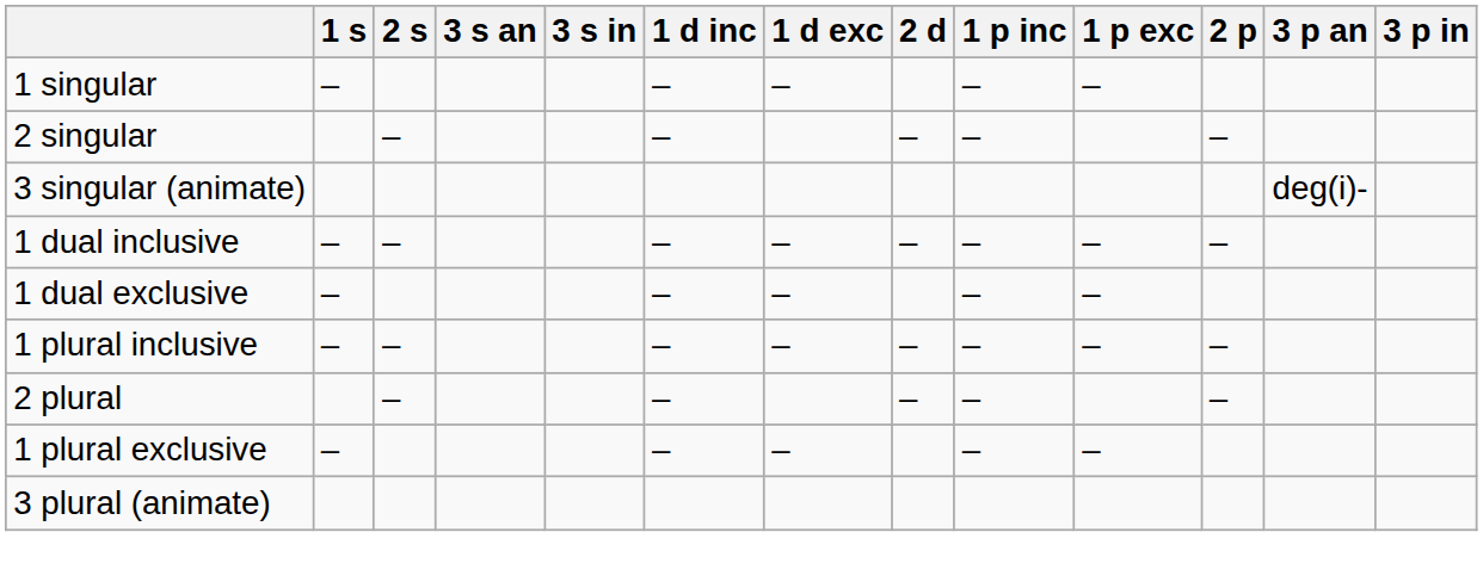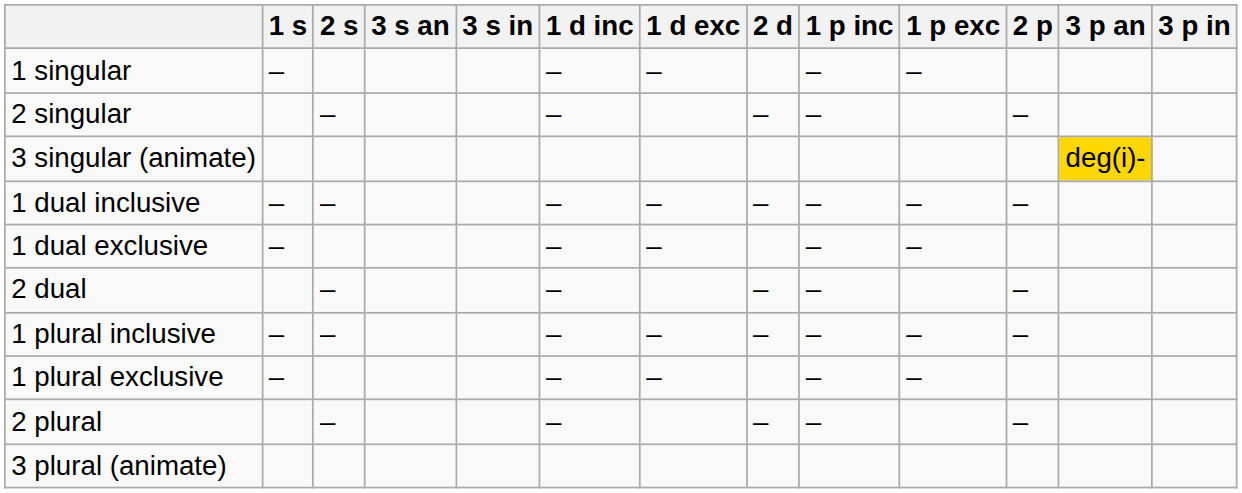3 singular (animate) | 3 p an: no background -> gold background
+ row: 2 dual | – | – | – | – | –
rows swapped: 1 plural exclusive <-> 2 plural
